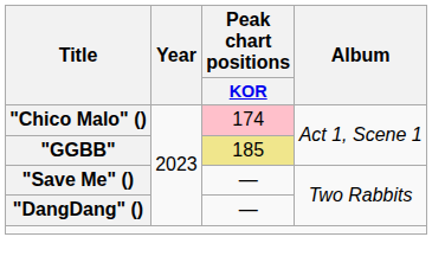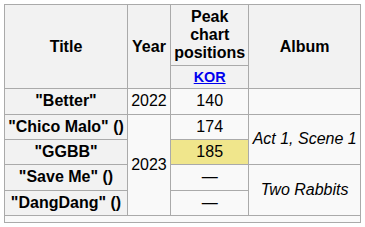+ row: "Better" | 2022 | 140
"Chico Malo" () | Peak chart positions / KOR: pink background -> no background
